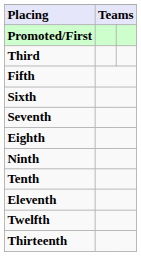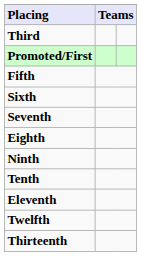rows swapped: Promoted/First <-> Third
